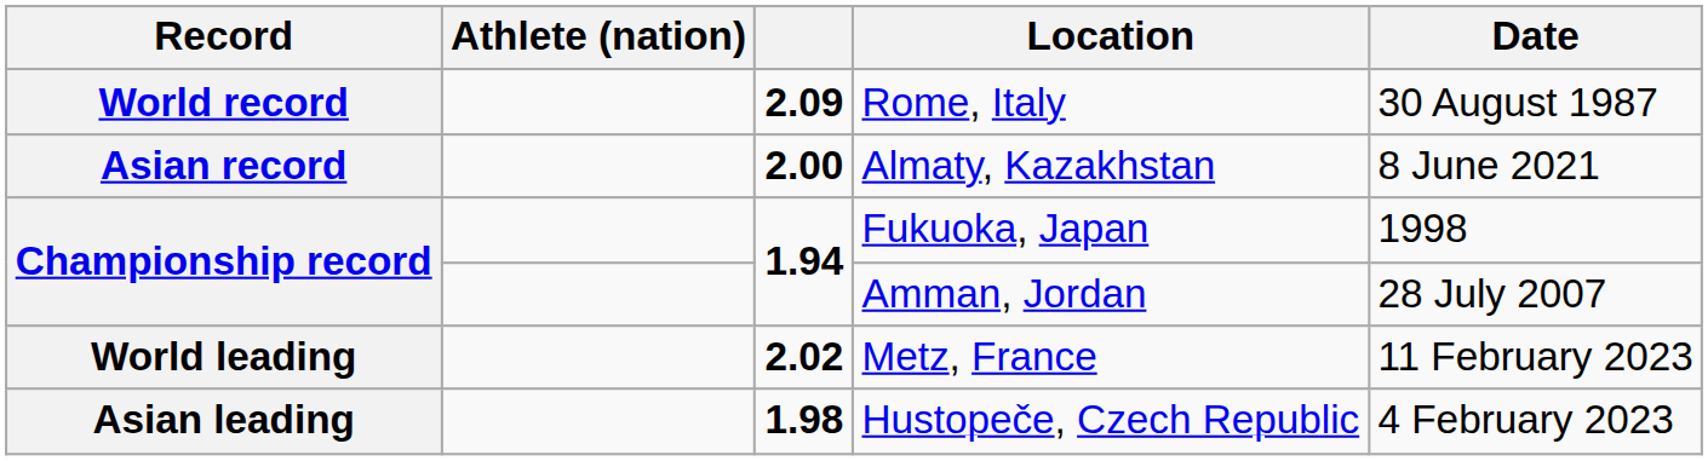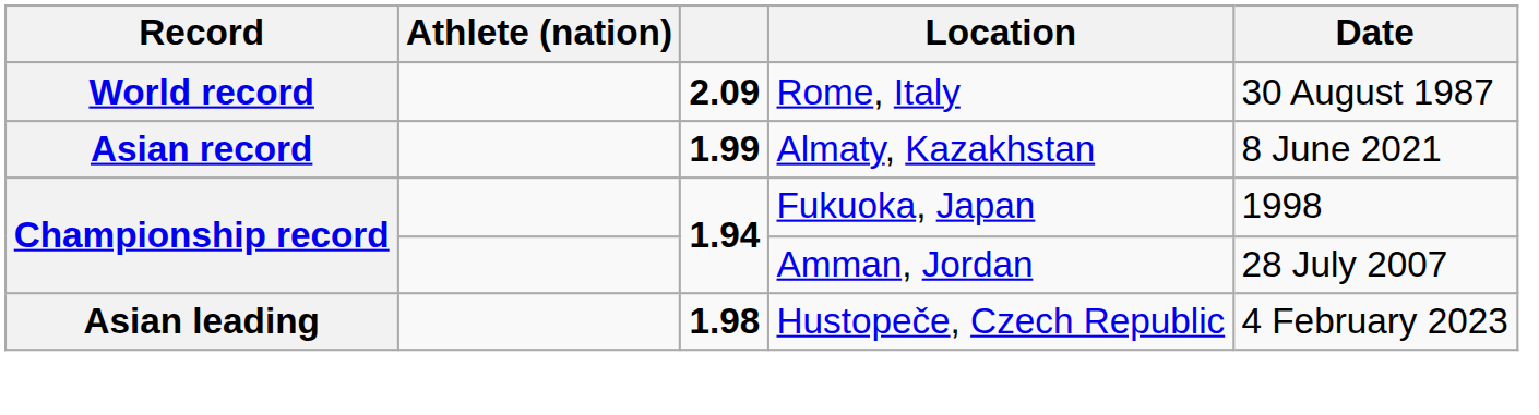Almaty, Kazakhstan | column 3: 2.00 -> 1.99
- row: World leading | 2.02 | Metz, France | 11 February 2023
